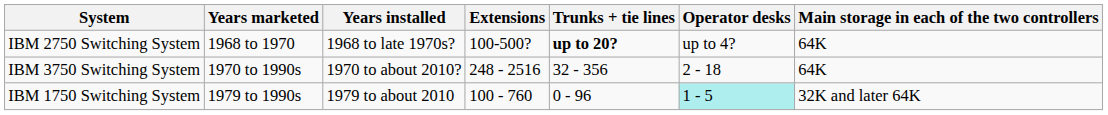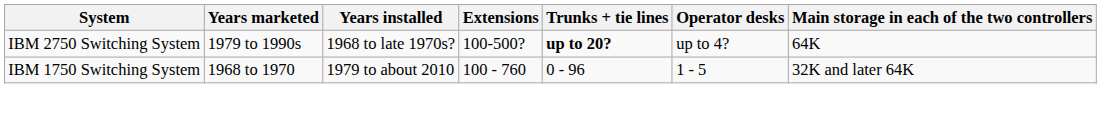IBM 2750 Switching System | Years marketed: 1968 to 1970 -> 1979 to 1990s
- row: IBM 3750 Switching System | 1970 to 1990s | 1970 to about 2010? | 248 - 2516 | 32 - 356 | 2 - 18 | 64K
IBM 1750 Switching System | Years marketed: 1979 to 1990s -> 1968 to 1970
IBM 1750 Switching System | Operator desks: paleturquoise background -> no background
